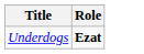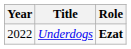+ column: Year | 2022
